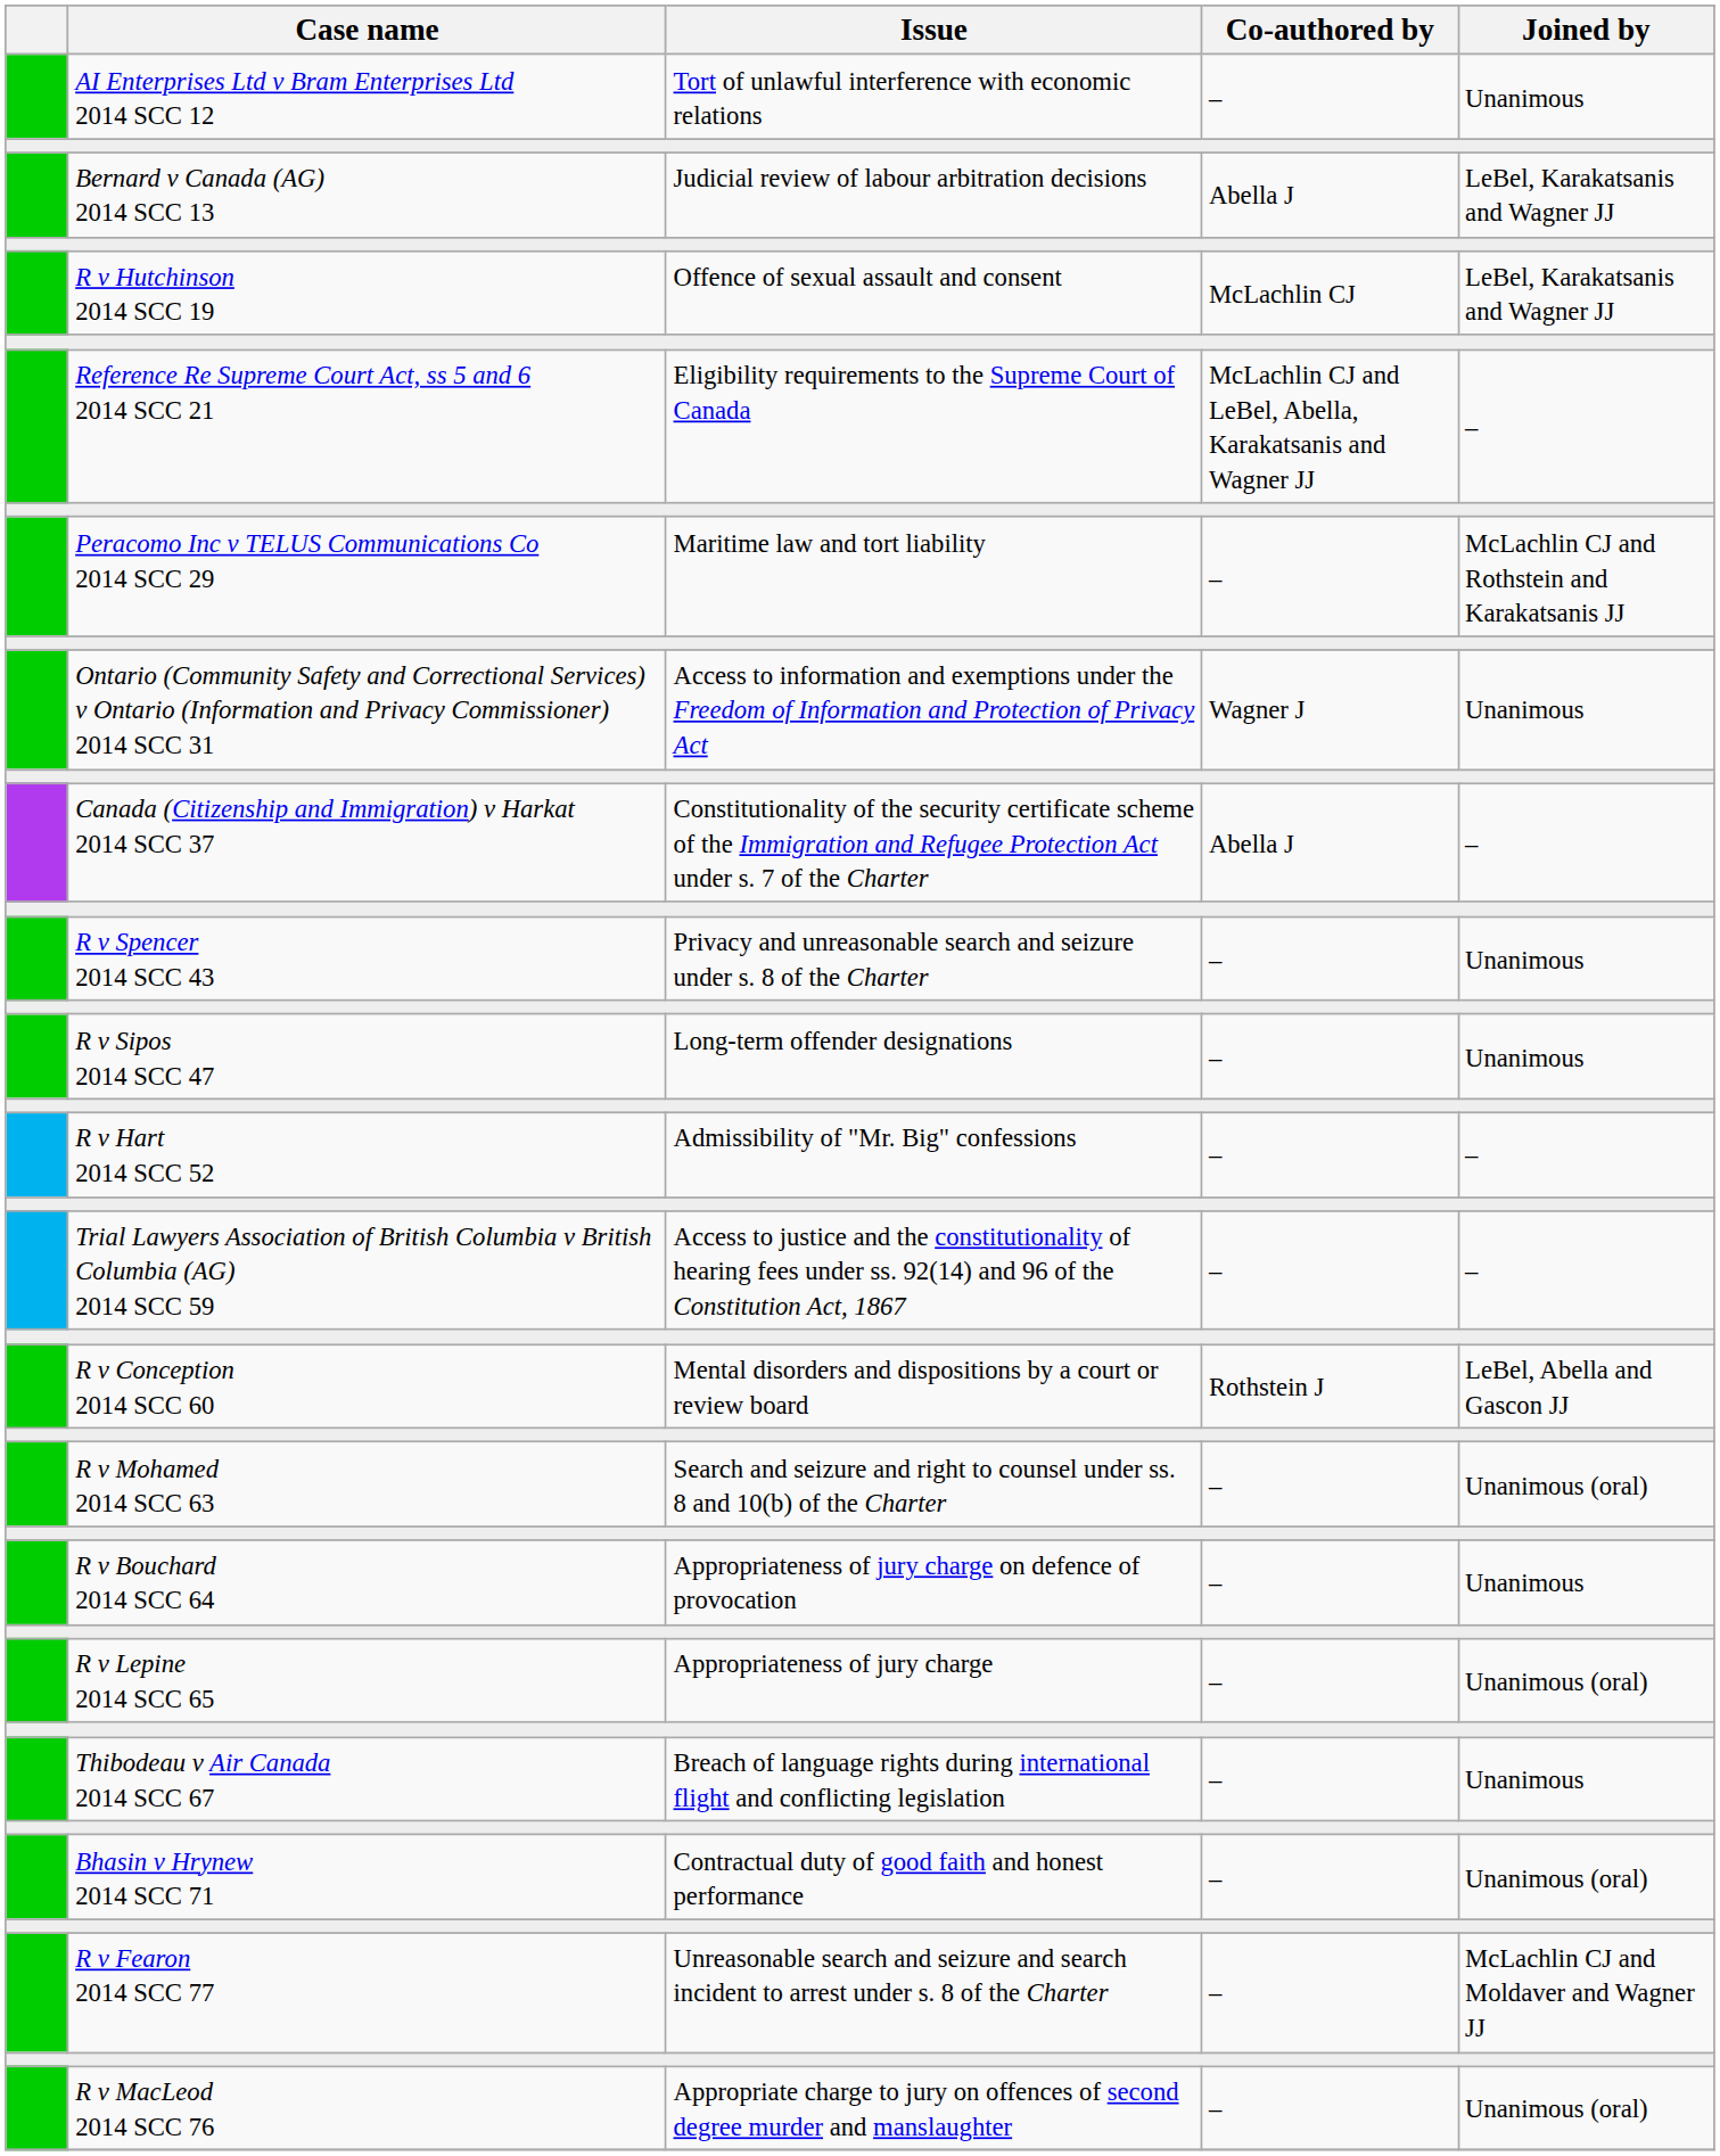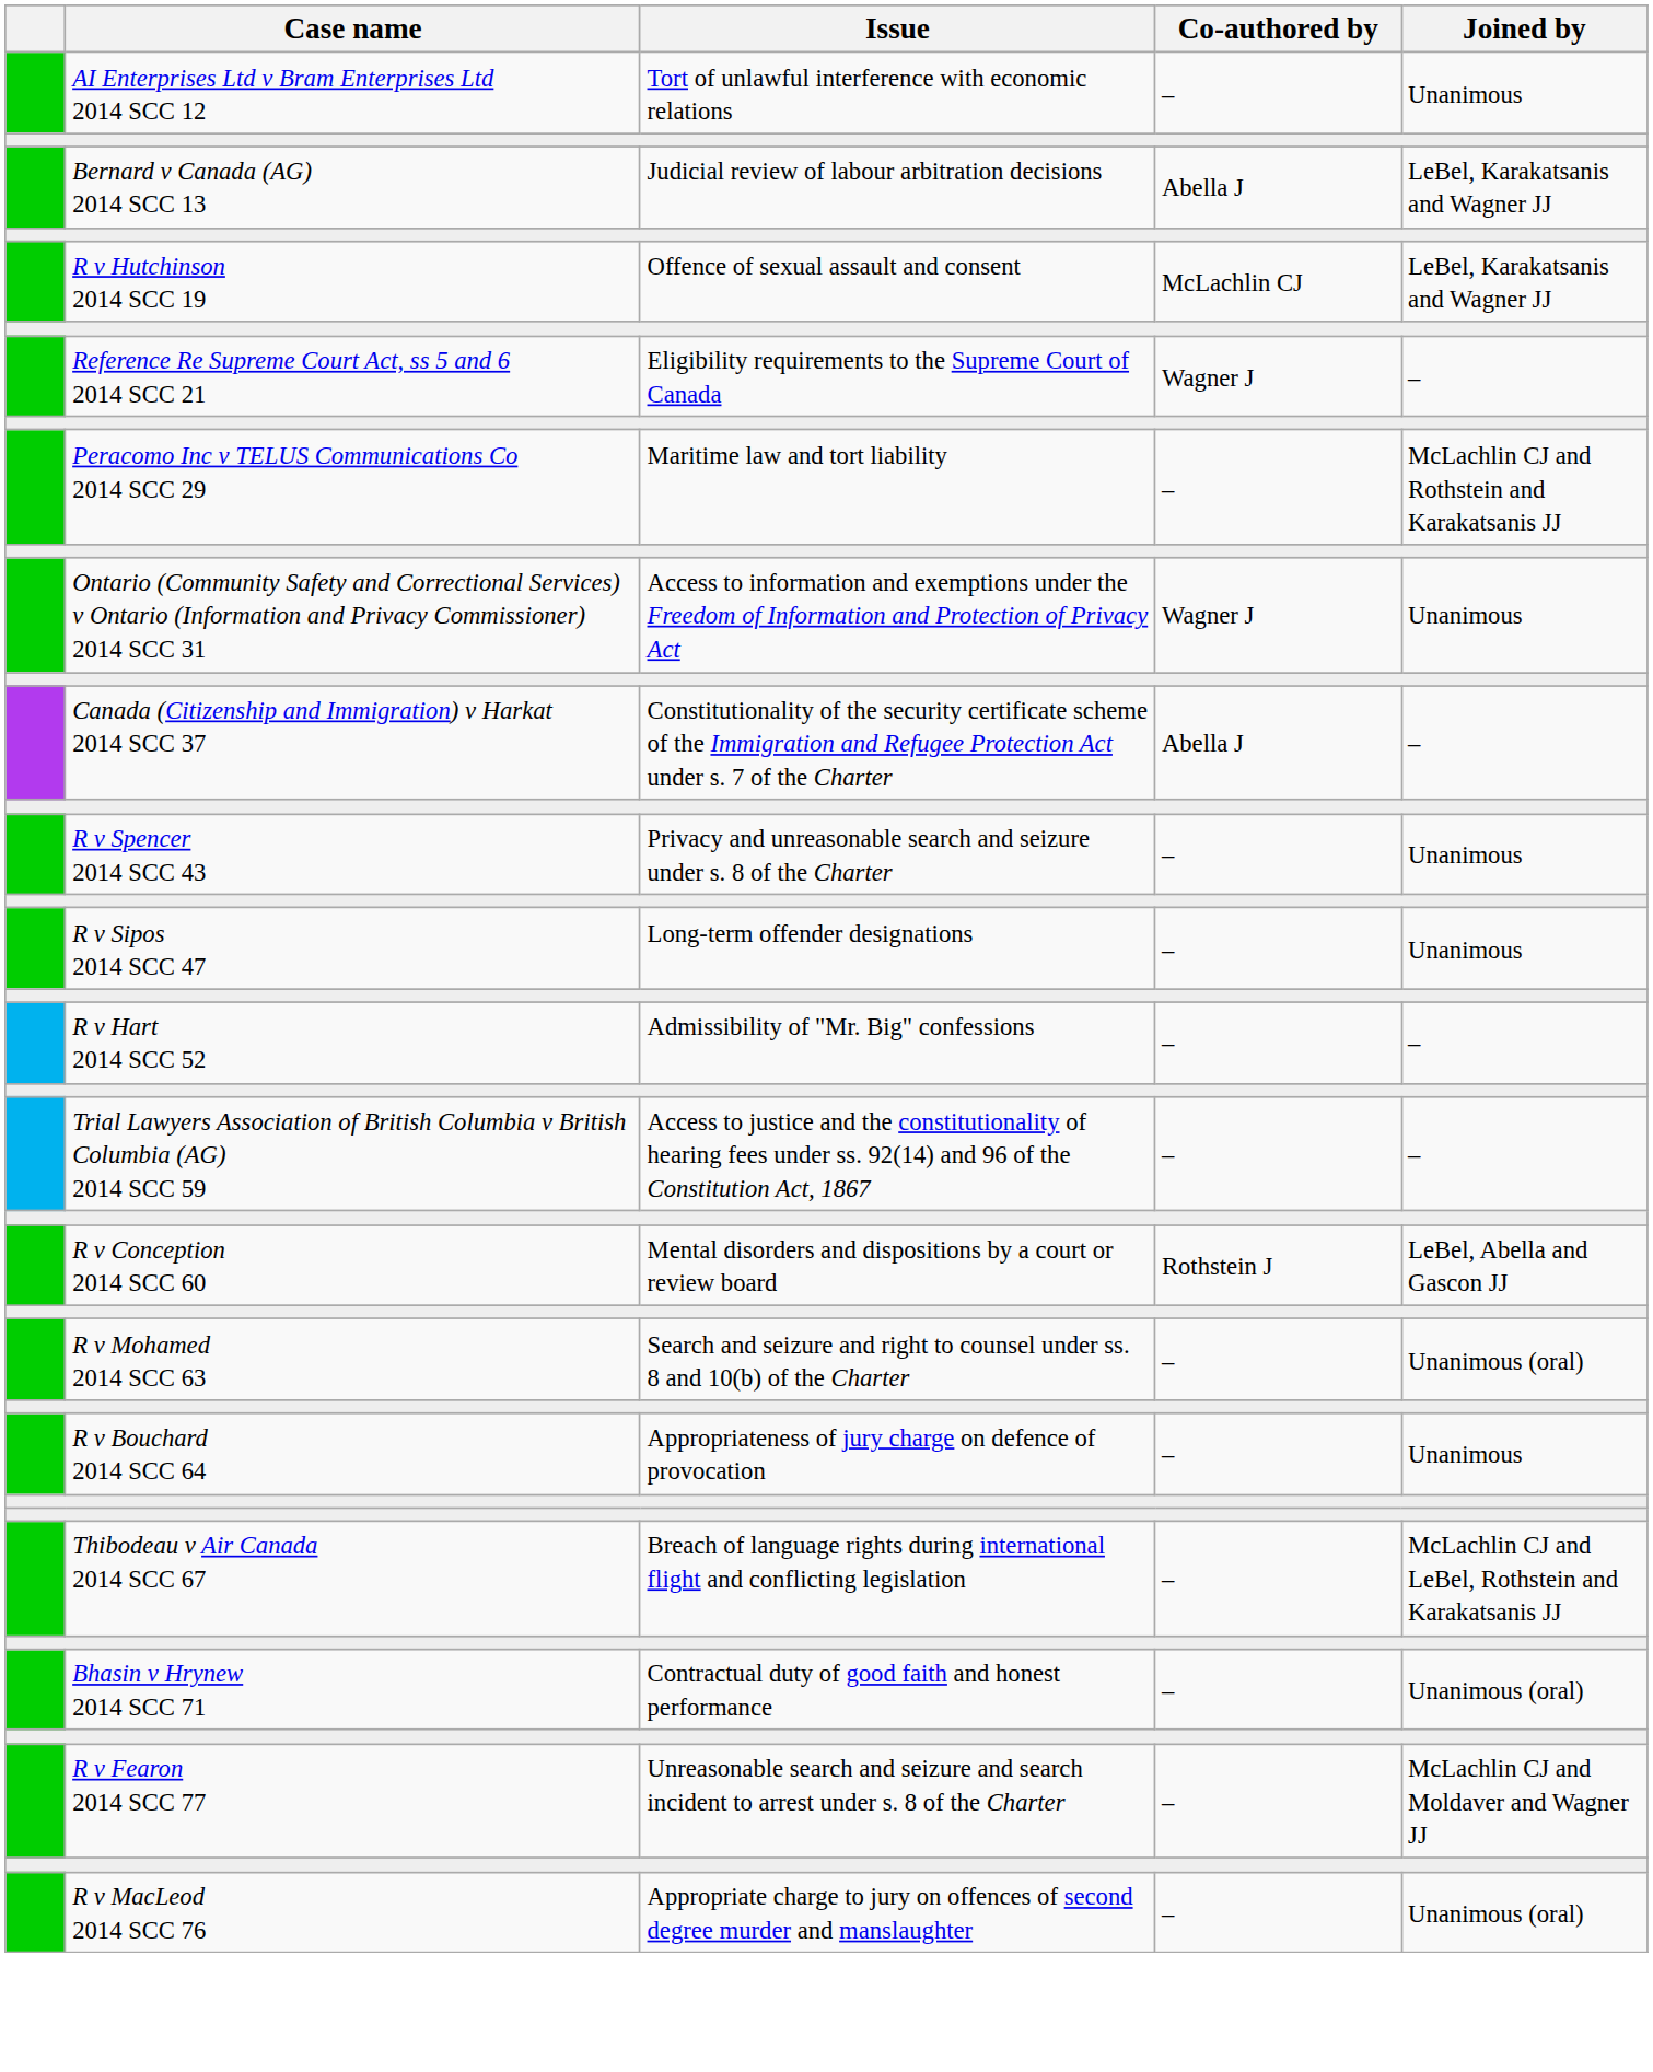Reference Re Supreme Court Act, ss 5 and 6 2014 SCC 21 | Co-authored by: McLachlin CJ and LeBel, Abella, Karakatsanis and Wagner JJ -> Wagner J
- row: R v Lepine 2014 SCC 65 | Appropriateness of jury charge | – | Unanimous (oral)
Thibodeau v Air Canada 2014 SCC 67 | Joined by: Unanimous -> McLachlin CJ and LeBel, Rothstein and Karakatsanis JJ
